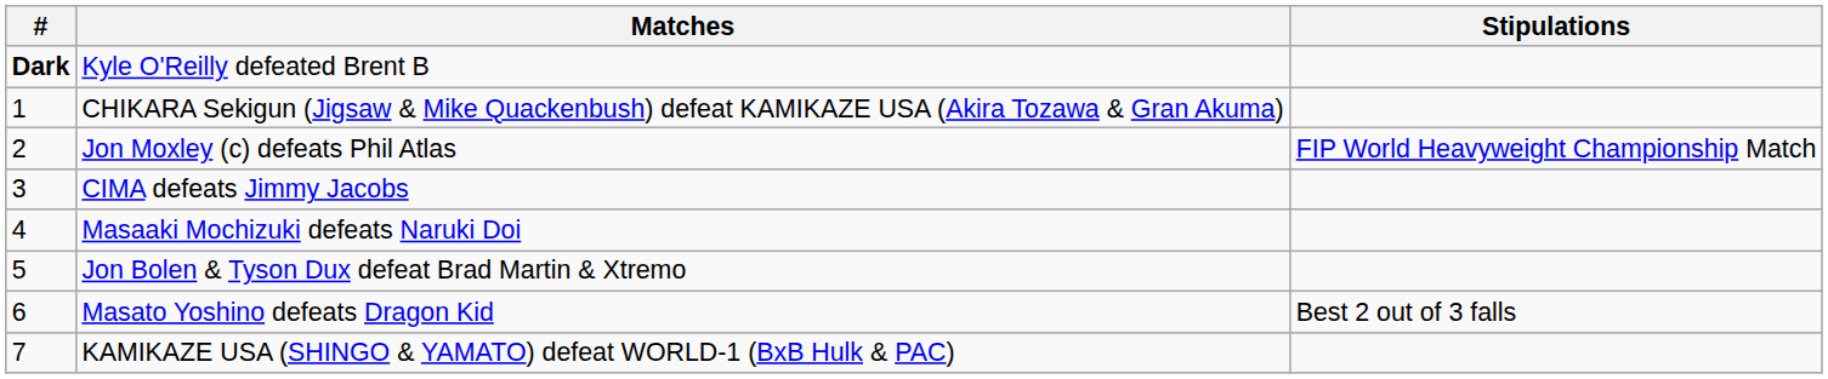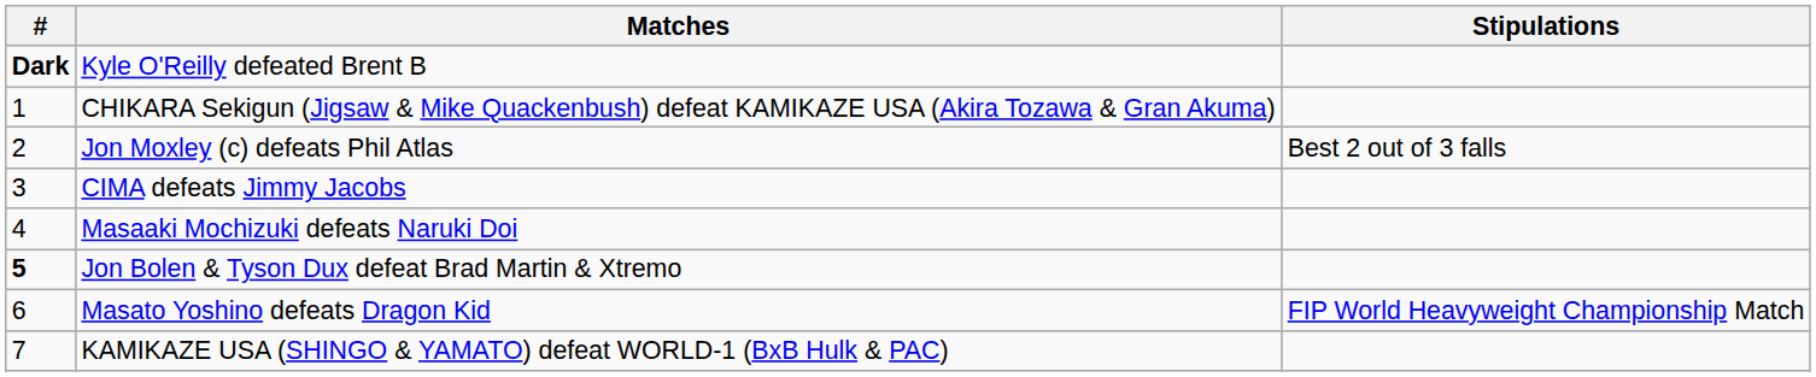Jon Moxley (c) defeats Phil Atlas | Stipulations: FIP World Heavyweight Championship Match -> Best 2 out of 3 falls
Jon Bolen & Tyson Dux defeat Brad Martin & Xtremo | #: normal -> bold
Masato Yoshino defeats Dragon Kid | Stipulations: Best 2 out of 3 falls -> FIP World Heavyweight Championship Match
